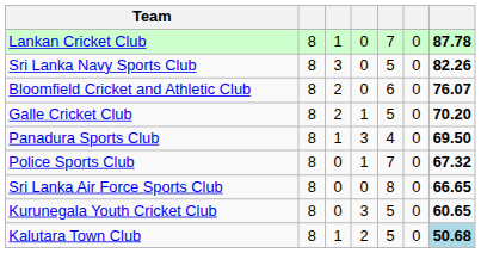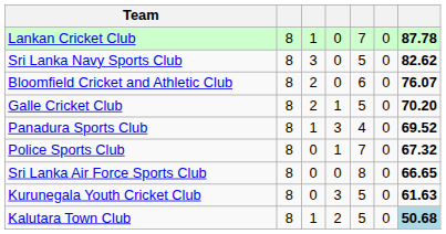Sri Lanka Navy Sports Club | column 7: 82.26 -> 82.62
Panadura Sports Club | column 7: 69.50 -> 69.52
Kurunegala Youth Cricket Club | column 7: 60.65 -> 61.63
